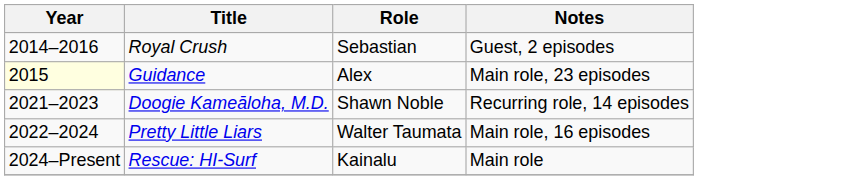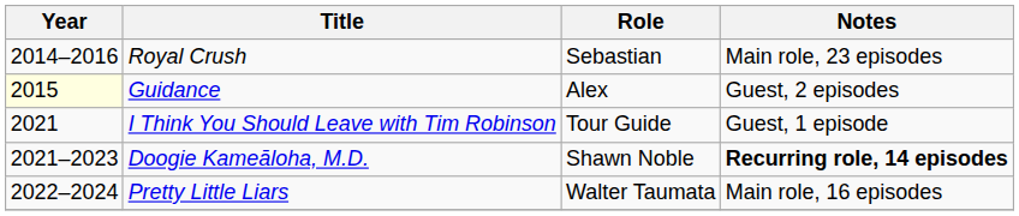Royal Crush | Notes: Guest, 2 episodes -> Main role, 23 episodes
Guidance | Notes: Main role, 23 episodes -> Guest, 2 episodes
+ row: 2021 | I Think You Should Leave with Tim Robinson | Tour Guide | Guest, 1 episode
Doogie Kameāloha, M.D. | Notes: normal -> bold
- row: 2024–Present | Rescue: HI-Surf | Kainalu | Main role
